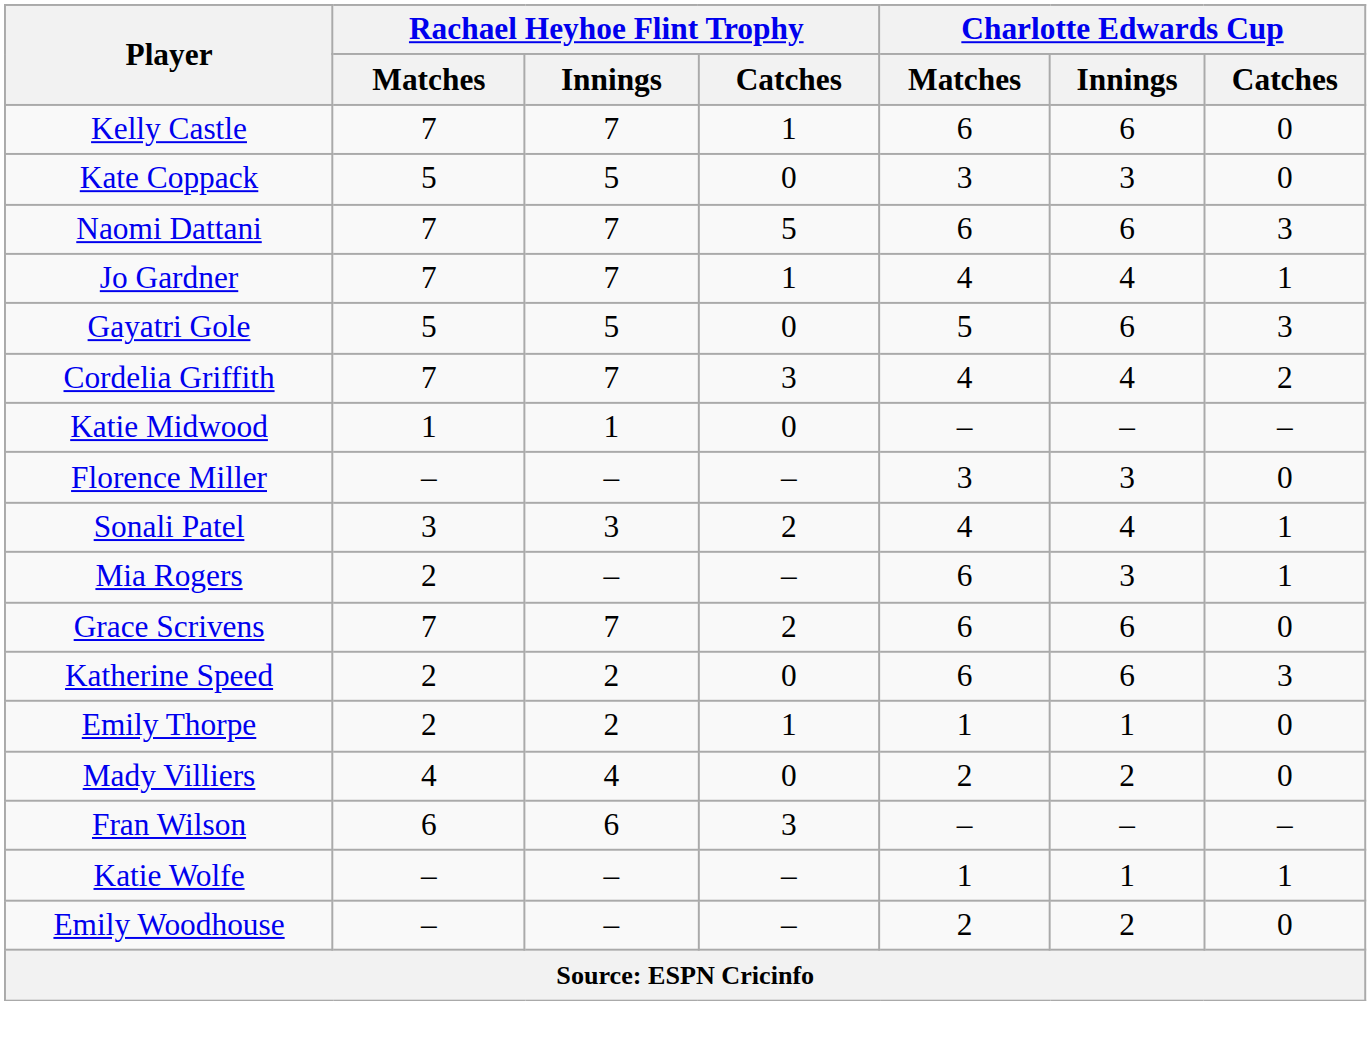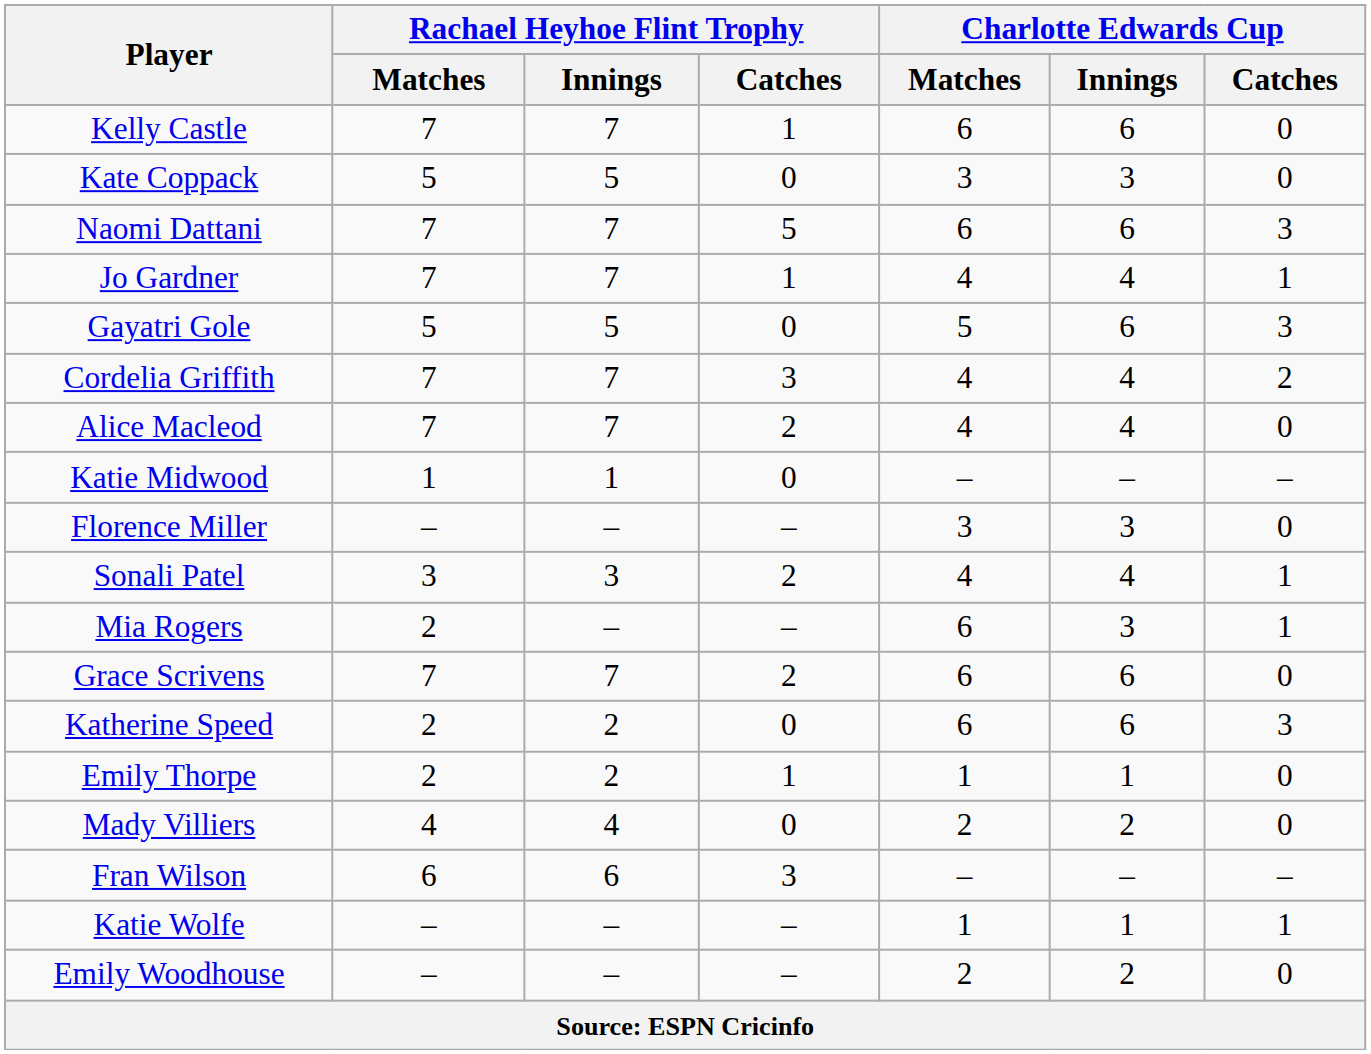+ row: Alice Macleod | 7 | 7 | 2 | 4 | 4 | 0
